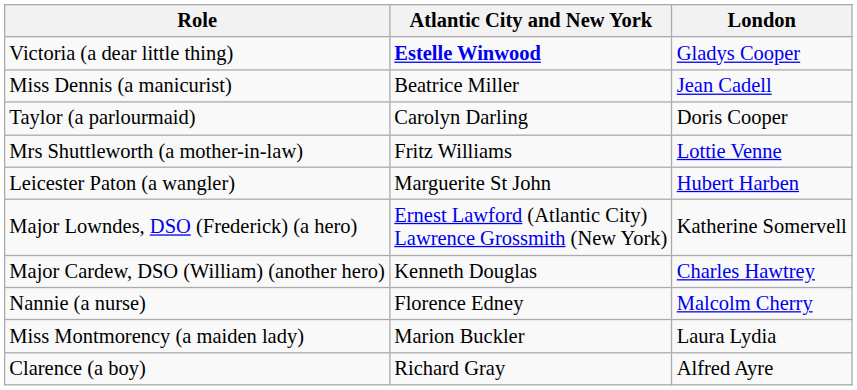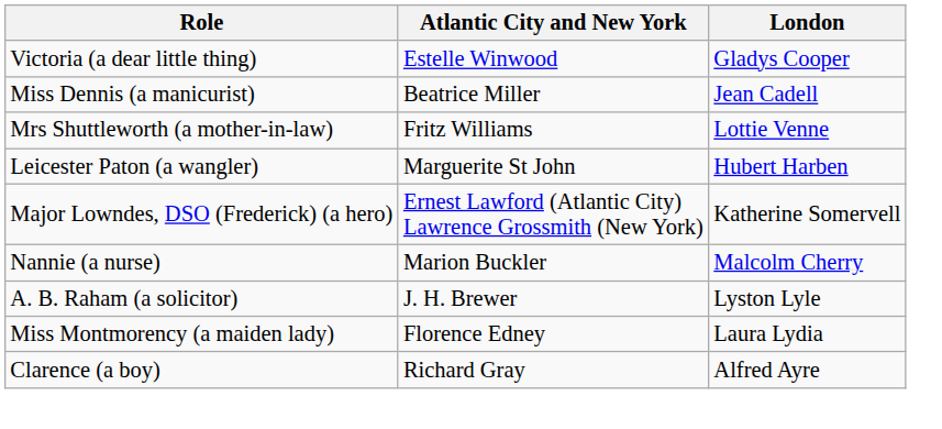Victoria (a dear little thing) | Atlantic City and New York: bold -> normal
- row: Taylor (a parlourmaid) | Carolyn Darling | Doris Cooper
- row: Major Cardew, DSO (William) (another hero) | Kenneth Douglas | Charles Hawtrey
Nannie (a nurse) | Atlantic City and New York: Florence Edney -> Marion Buckler
+ row: A. B. Raham (a solicitor) | J. H. Brewer | Lyston Lyle
Miss Montmorency (a maiden lady) | Atlantic City and New York: Marion Buckler -> Florence Edney
